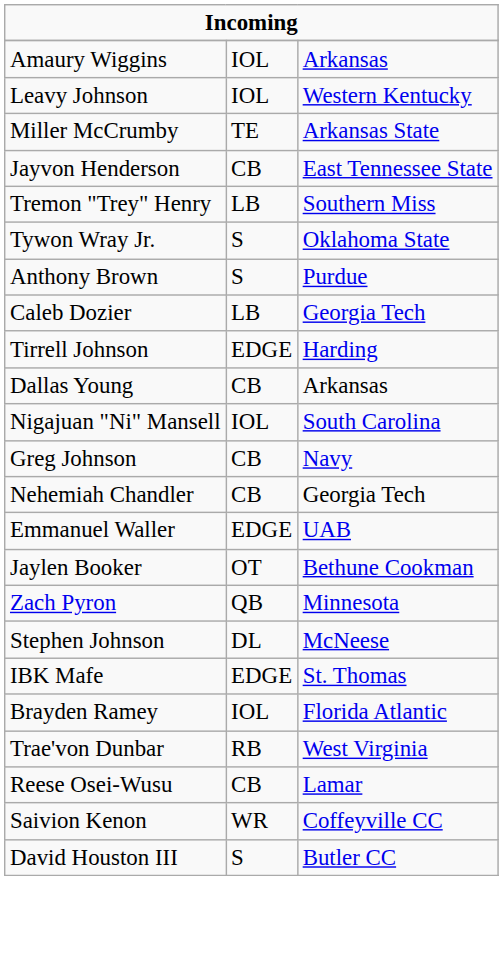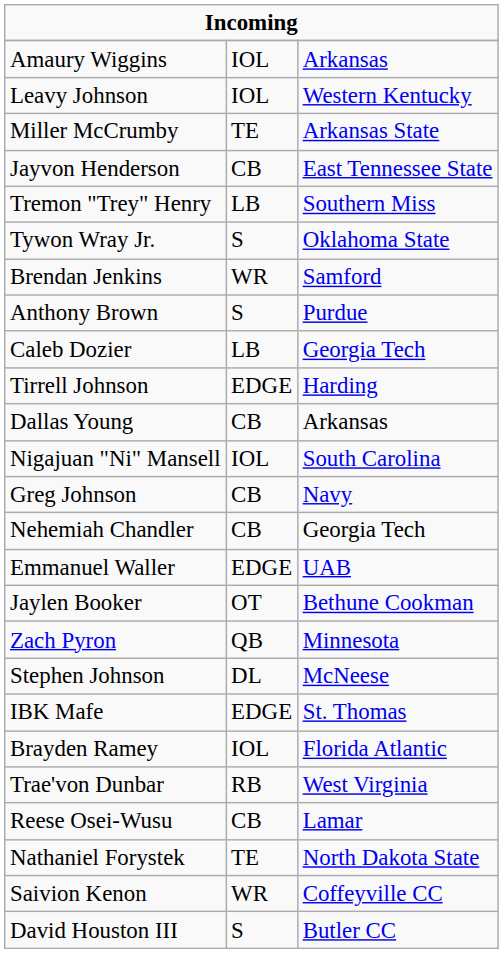+ row: Brendan Jenkins | WR | Samford
+ row: Nathaniel Forystek | TE | North Dakota State
